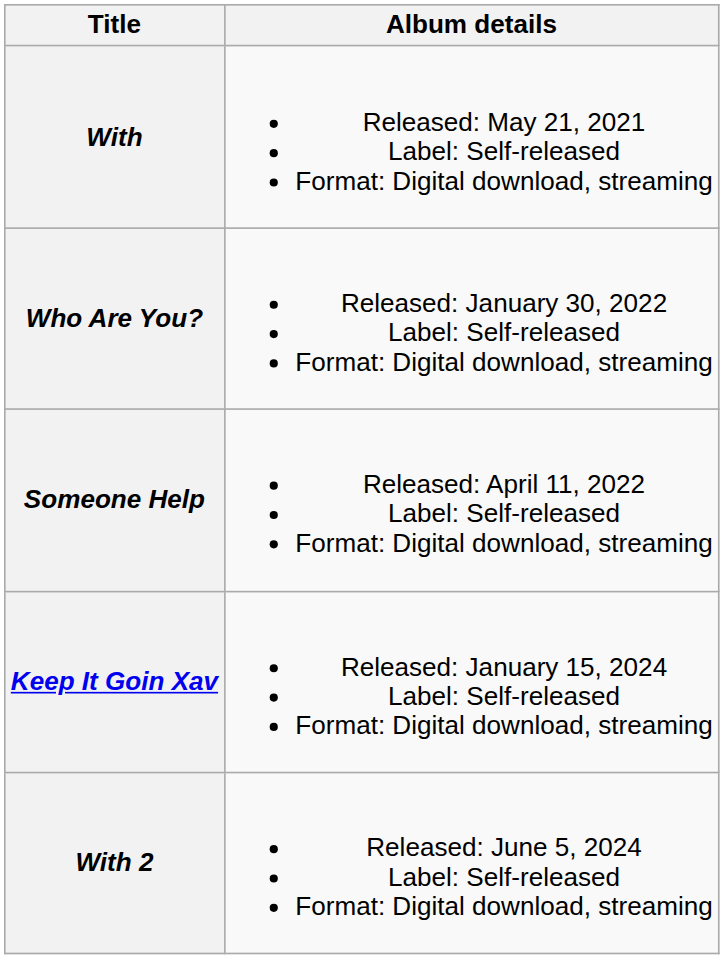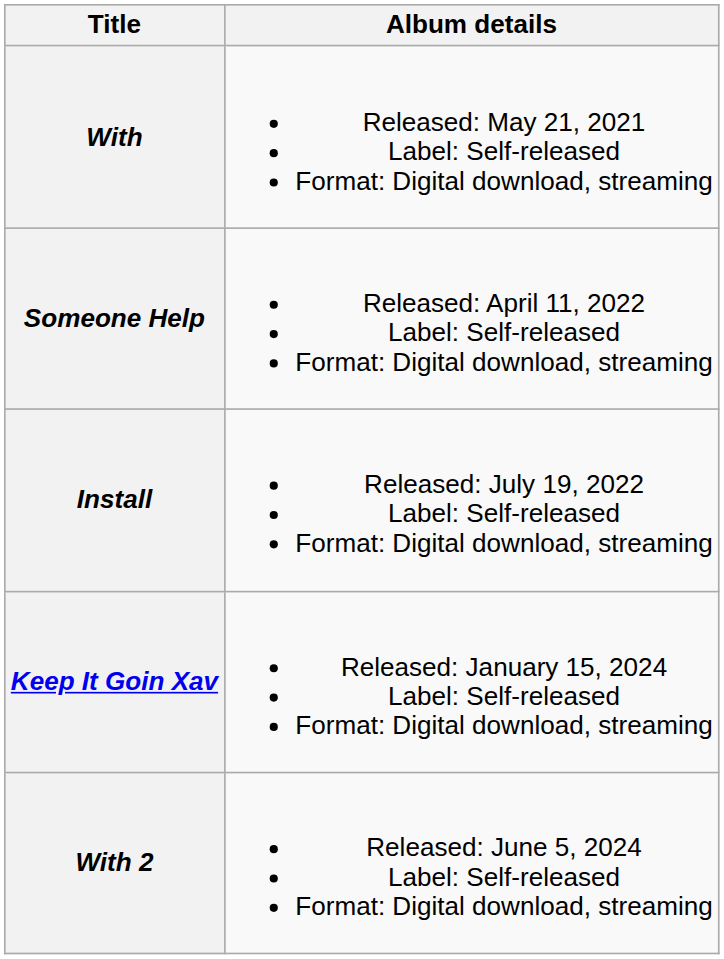- row: Who Are You? | Released: January 30, 2022 Label: Self-released Format: Digital download, streaming
+ row: Install | Released: July 19, 2022 Label: Self-released Format: Digital download, streaming
